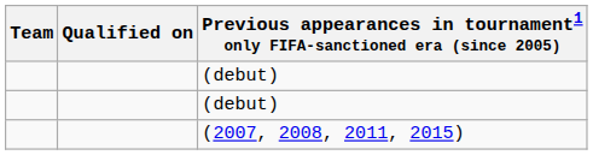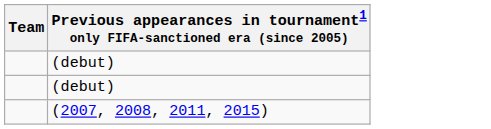- column: Qualified on
